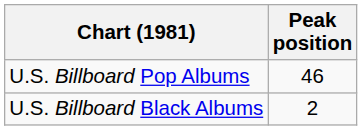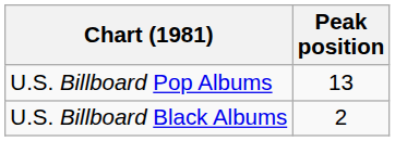U.S. Billboard Pop Albums | Peak position: 46 -> 13
